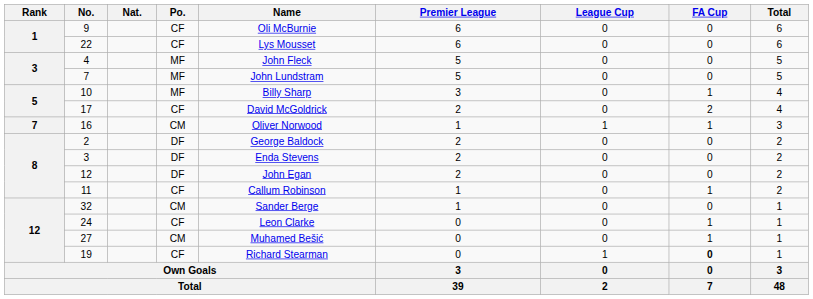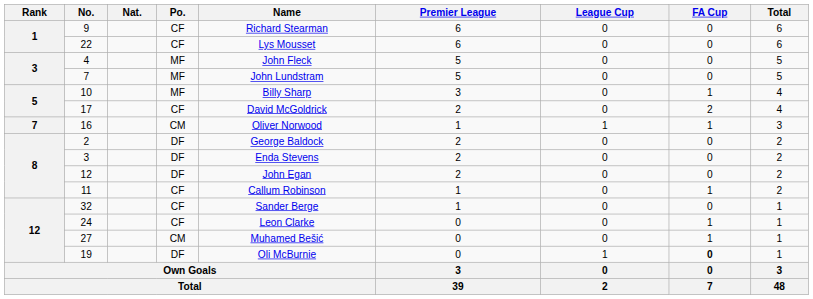9 | Name: Oli McBurnie -> Richard Stearman
32 | Po.: CM -> CF
19 | Po.: CF -> DF
19 | Name: Richard Stearman -> Oli McBurnie
